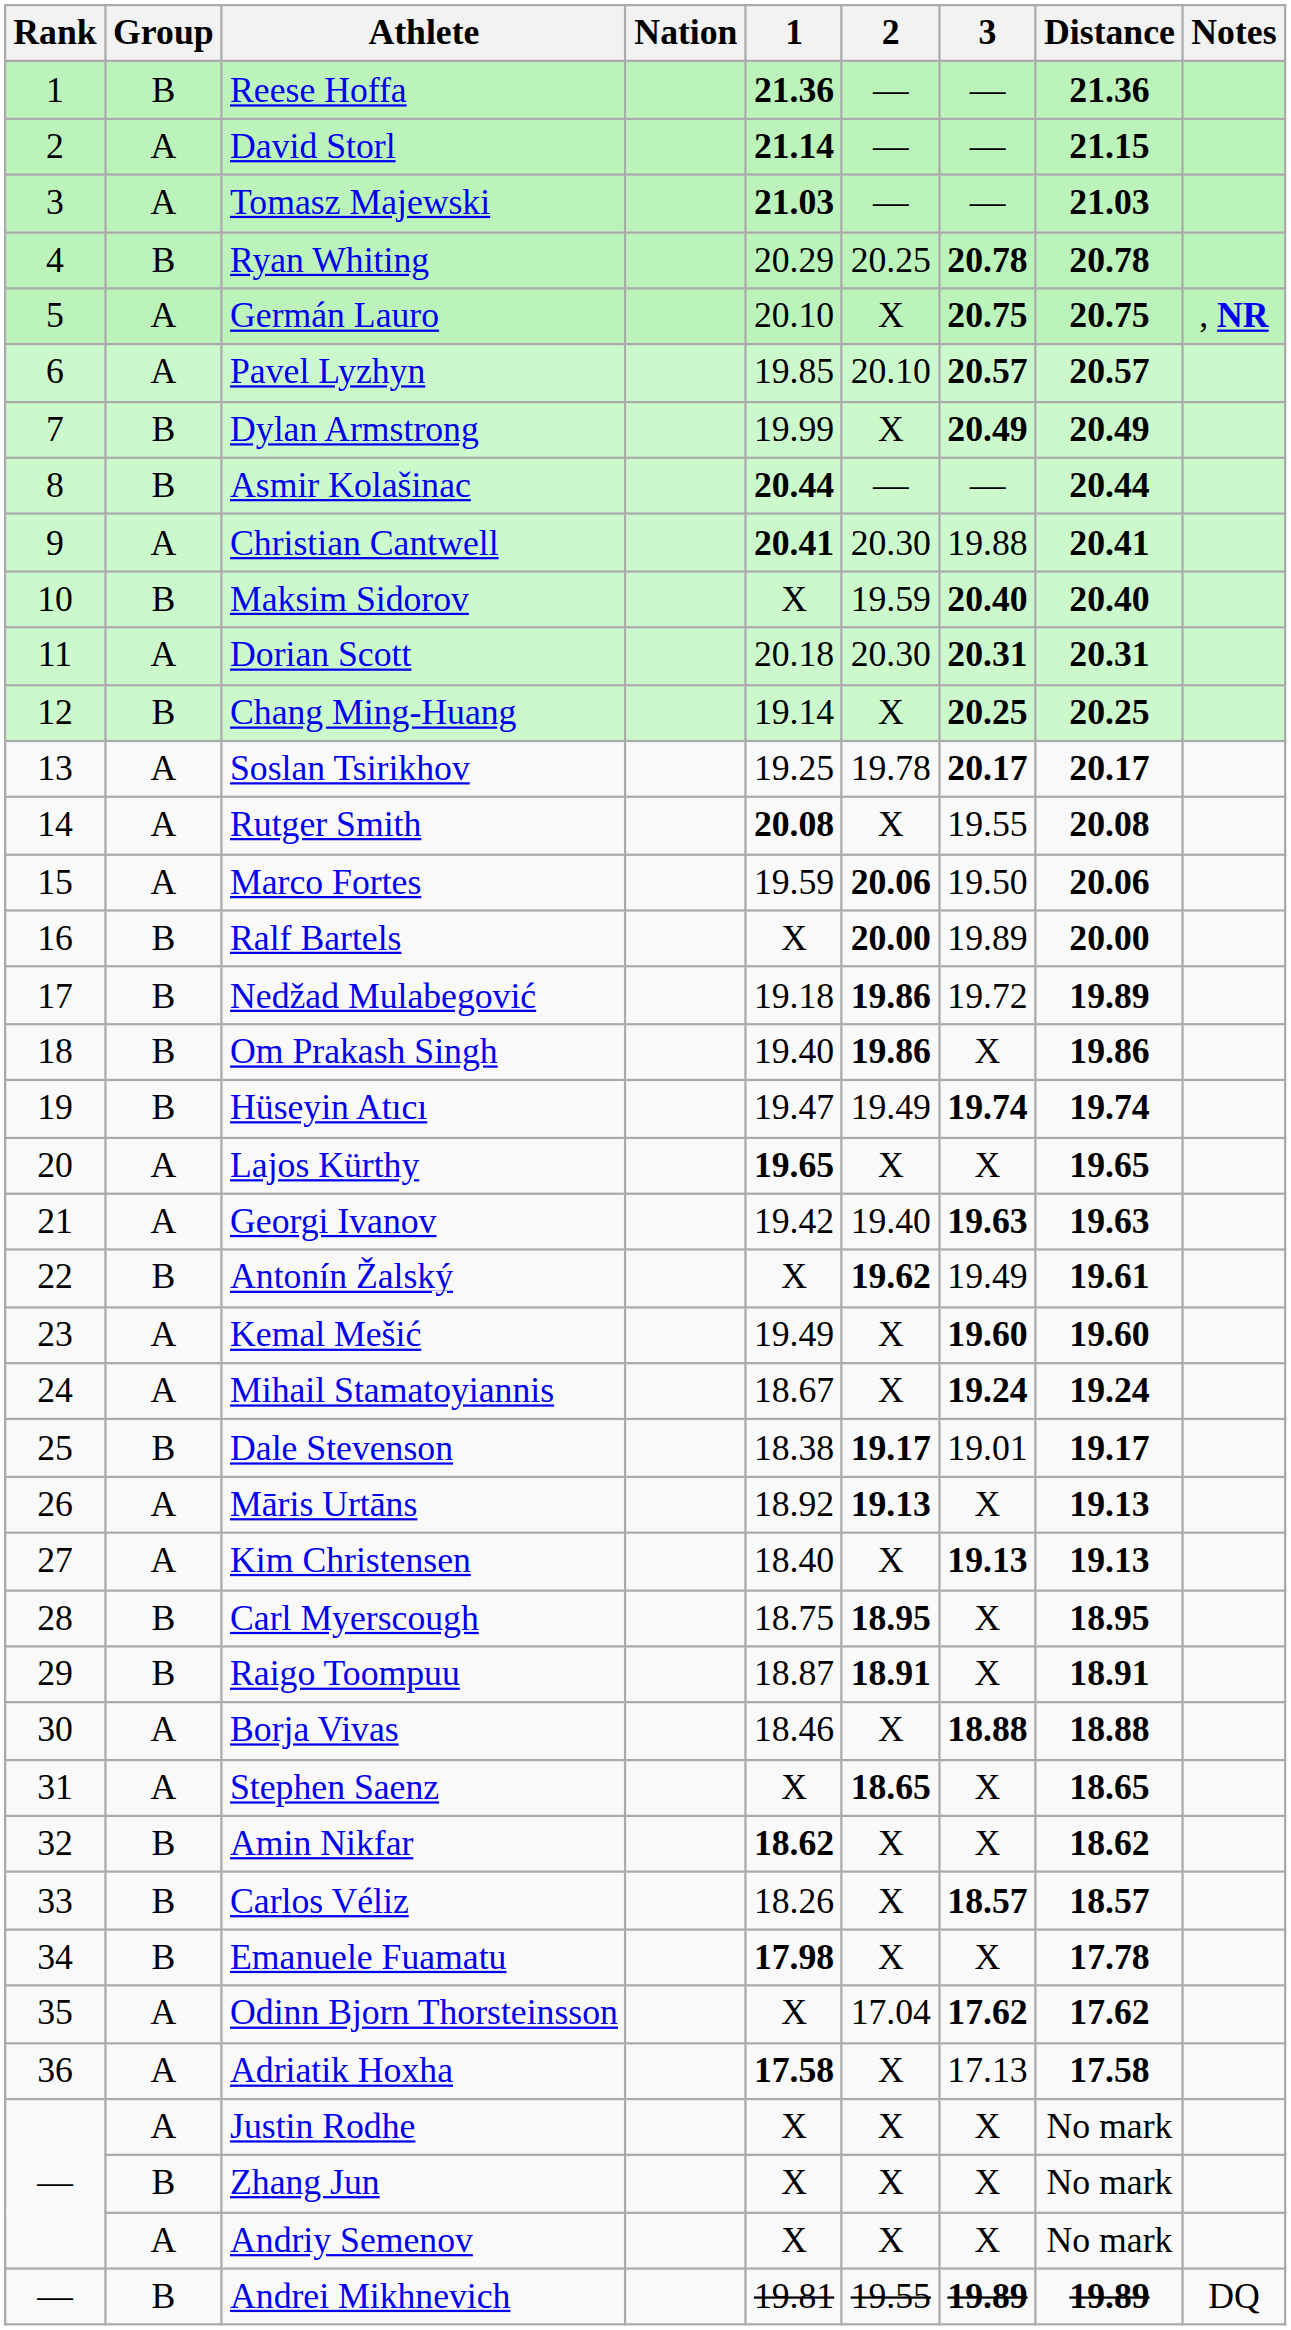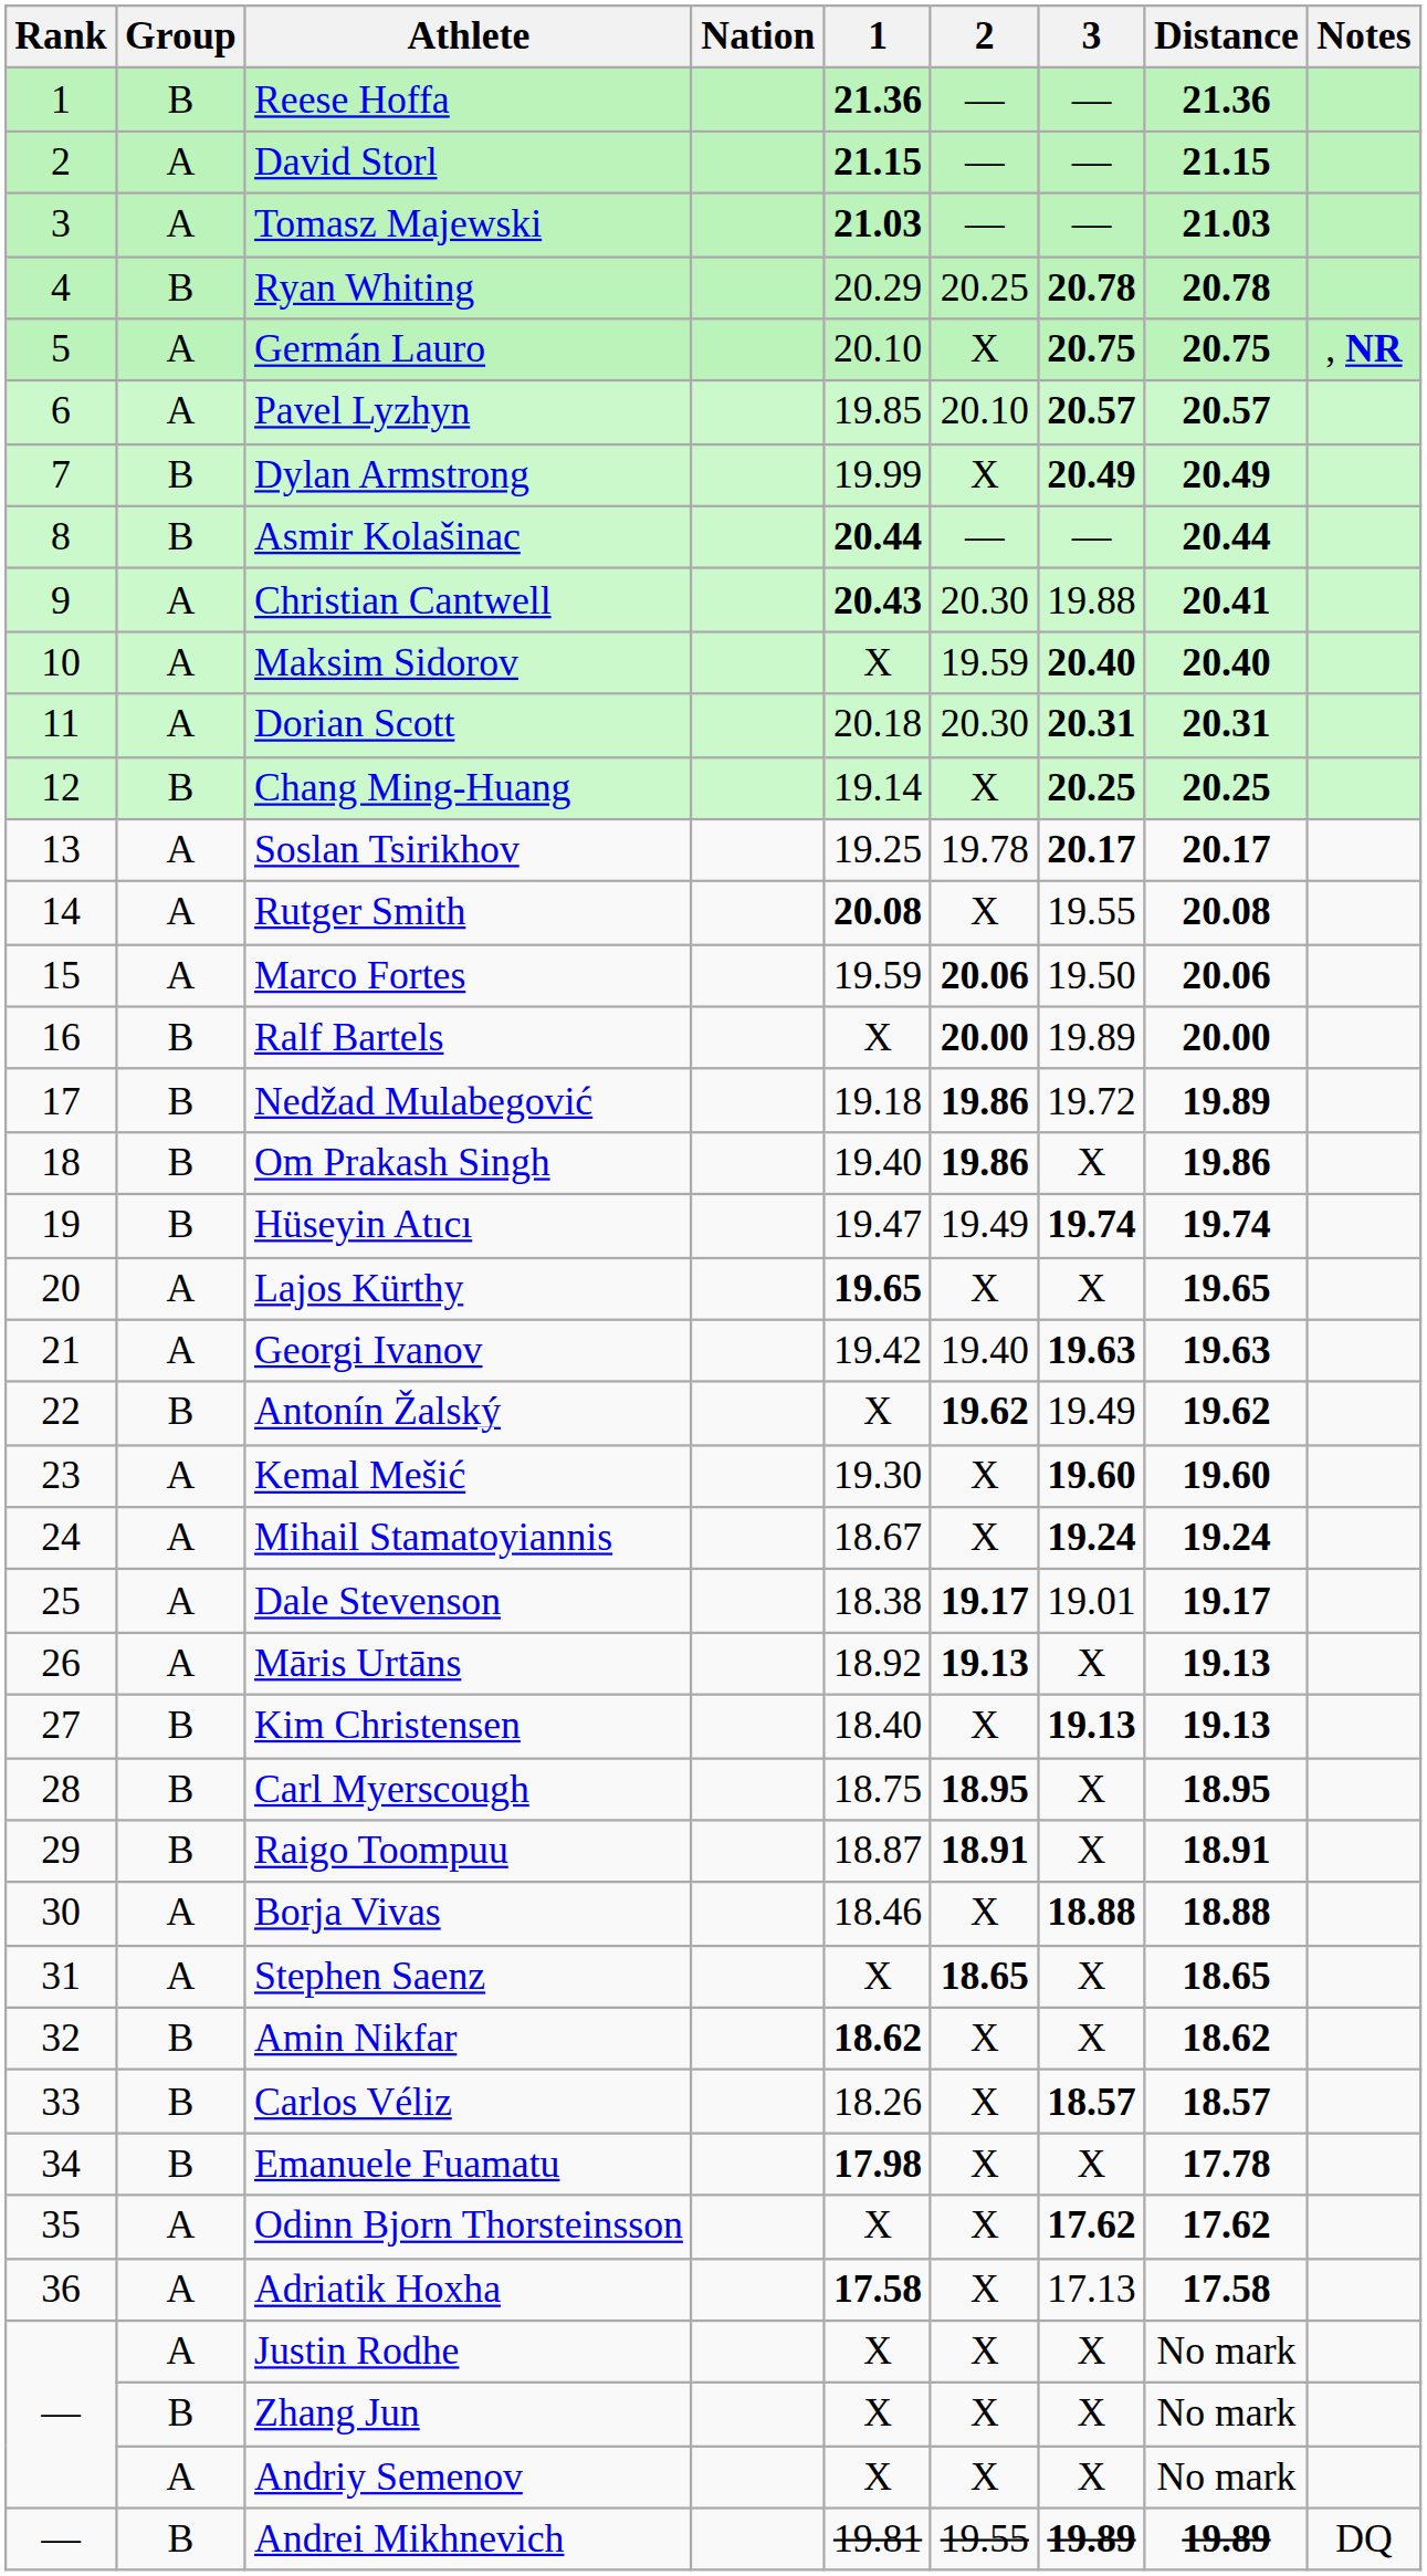David Storl | 1: 21.14 -> 21.15
Christian Cantwell | 1: 20.41 -> 20.43
Maksim Sidorov | Group: B -> A
Antonín Žalský | Distance: 19.61 -> 19.62
Kemal Mešić | 1: 19.49 -> 19.30
Dale Stevenson | Group: B -> A
Kim Christensen | Group: A -> B
Odinn Bjorn Thorsteinsson | 2: 17.04 -> X
